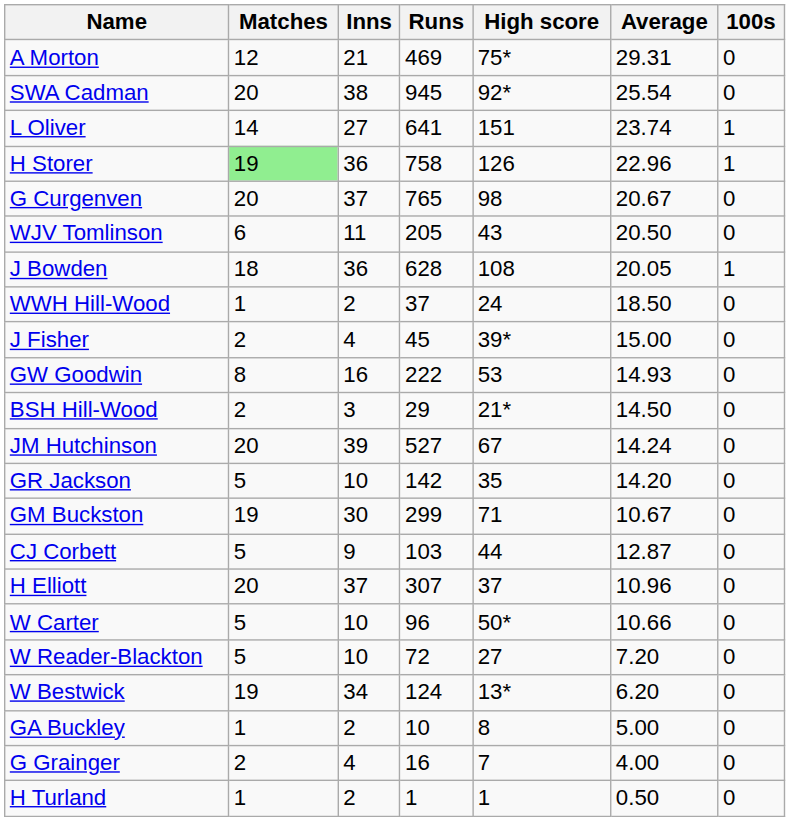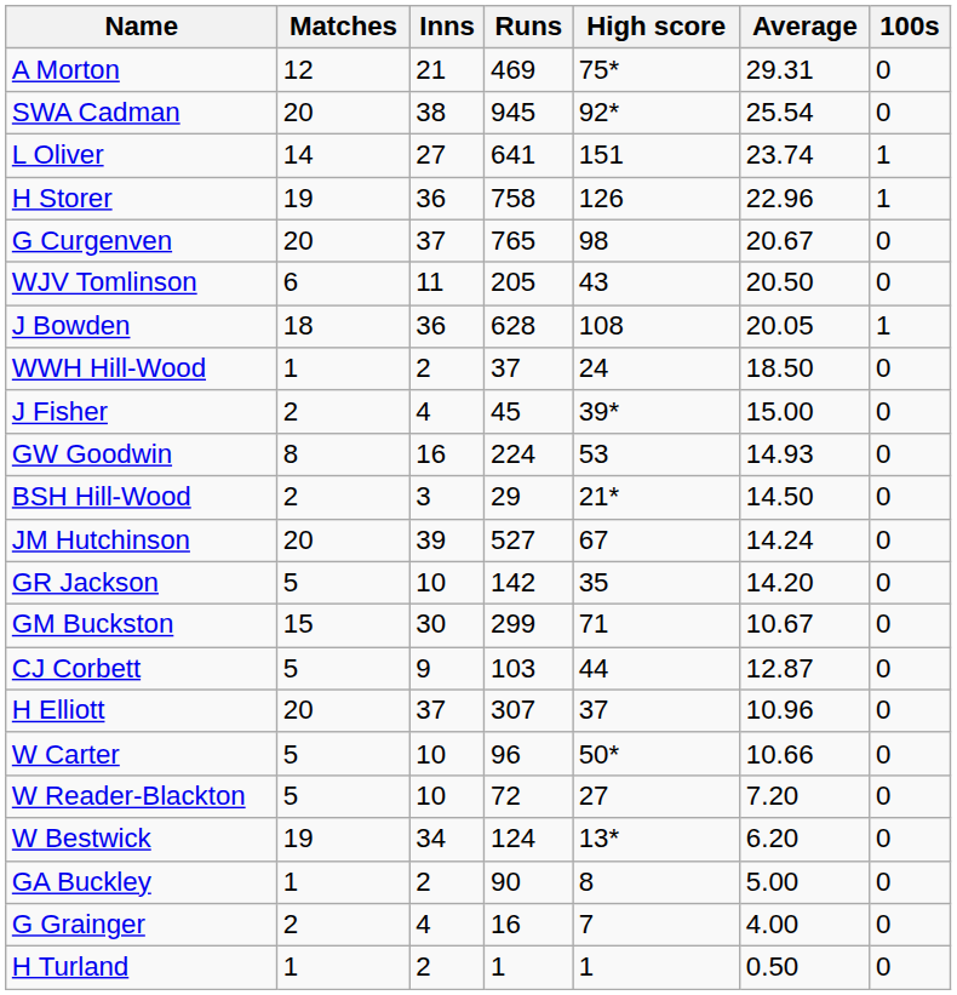H Storer | Matches: lightgreen background -> no background
GW Goodwin | Runs: 222 -> 224
GM Buckston | Matches: 19 -> 15
GA Buckley | Runs: 10 -> 90
